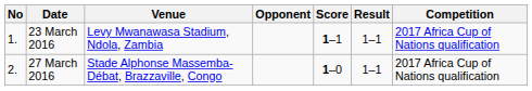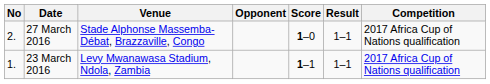rows swapped: 23 March 2016 <-> 27 March 2016
